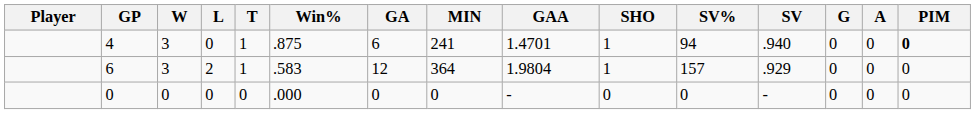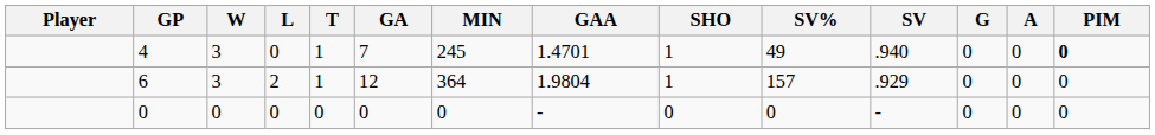- column: Win% | .875 | .583 | .000
4 | GA: 6 -> 7
4 | MIN: 241 -> 245
4 | SV%: 94 -> 49
